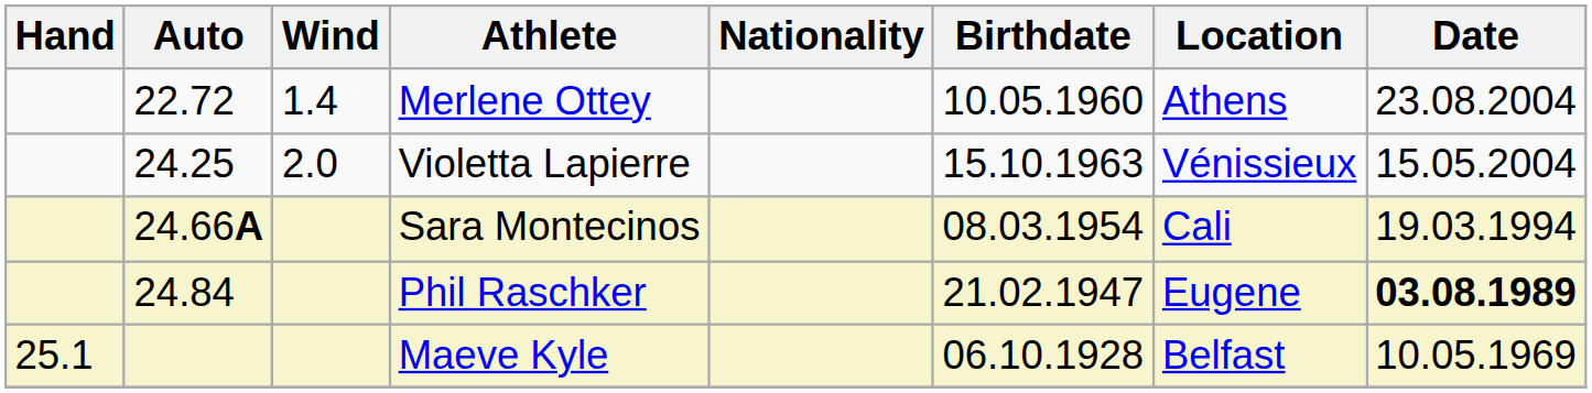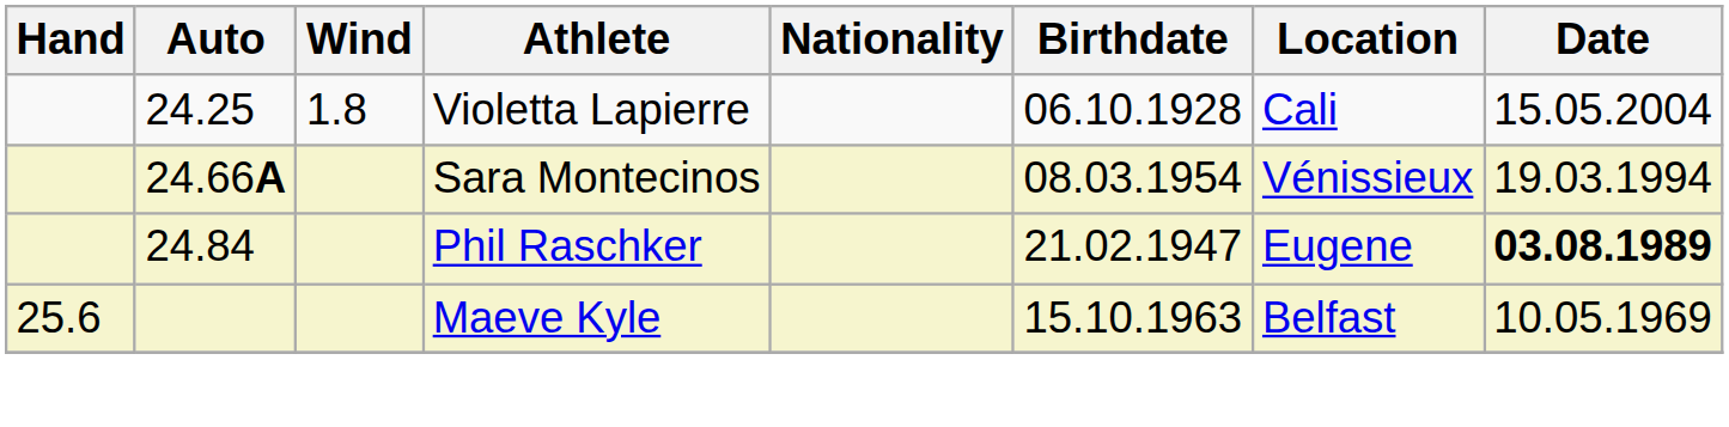- row: 22.72 | 1.4 | Merlene Ottey | 10.05.1960 | Athens | 23.08.2004
Violetta Lapierre | Wind: 2.0 -> 1.8
Violetta Lapierre | Birthdate: 15.10.1963 -> 06.10.1928
Violetta Lapierre | Location: Vénissieux -> Cali
Sara Montecinos | Location: Cali -> Vénissieux
Maeve Kyle | Hand: 25.1 -> 25.6
Maeve Kyle | Birthdate: 06.10.1928 -> 15.10.1963
